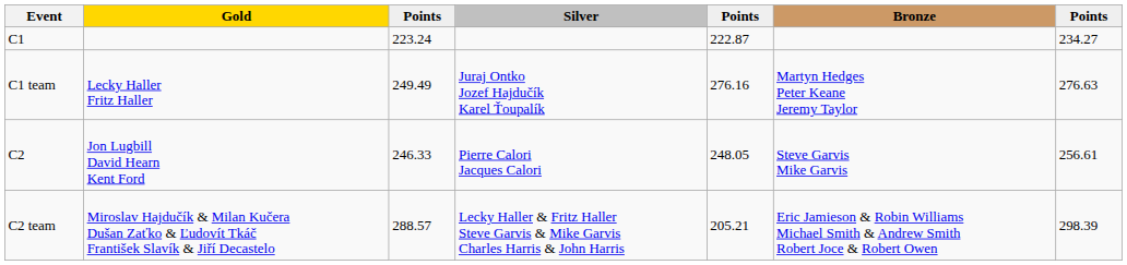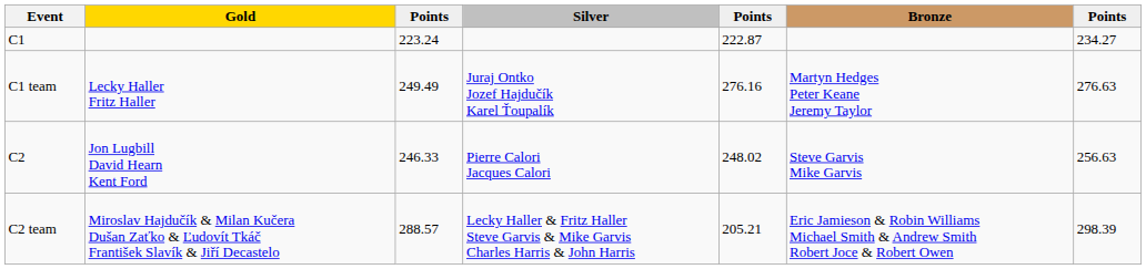C2 | column 5: 248.05 -> 248.02
C2 | column 7: 256.61 -> 256.63
